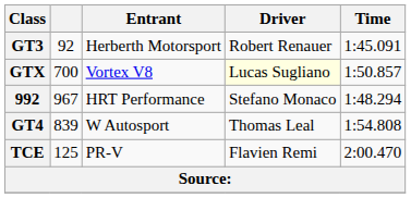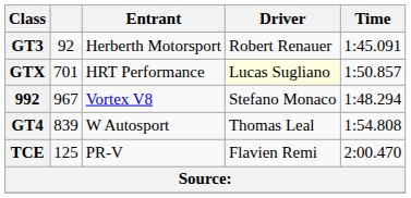GTX | column 2: 700 -> 701
GTX | Entrant: Vortex V8 -> HRT Performance
992 | Entrant: HRT Performance -> Vortex V8
